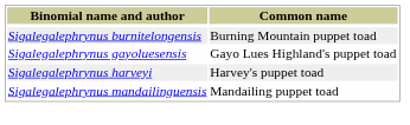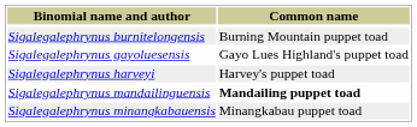Sigalegalephrynus mandailinguensis | Common name: normal -> bold
+ row: Sigalegalephrynus minangkabauensis | Minangkabau puppet toad
